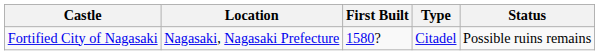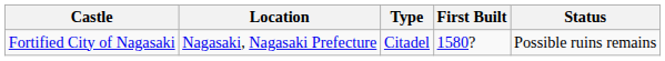columns swapped: First Built <-> Type
